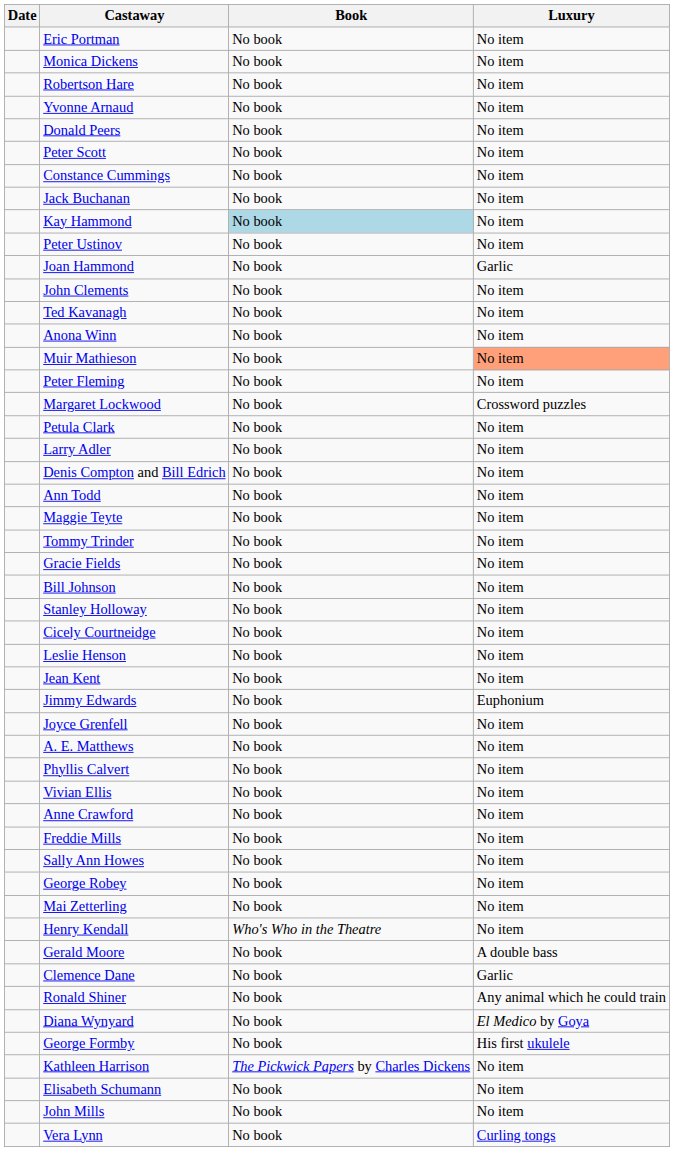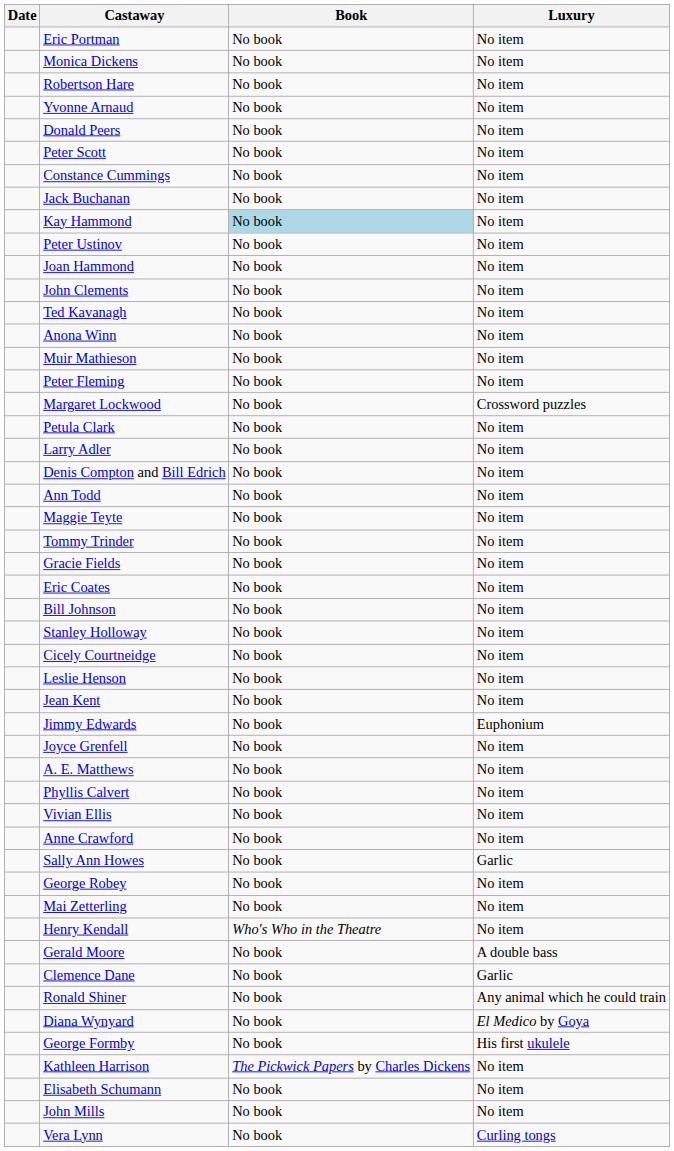Joan Hammond | Luxury: Garlic -> No item
Muir Mathieson | Luxury: lightsalmon background -> no background
+ row: Eric Coates | No book | No item
- row: Freddie Mills | No book | No item
Sally Ann Howes | Luxury: No item -> Garlic
